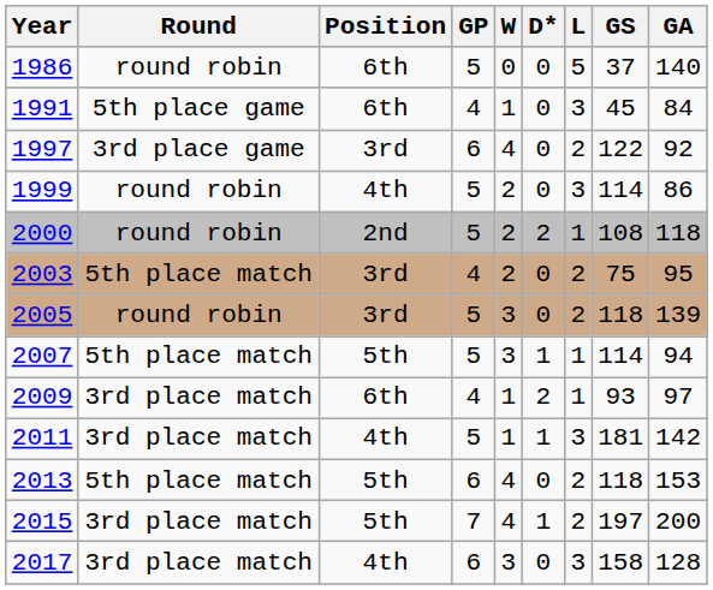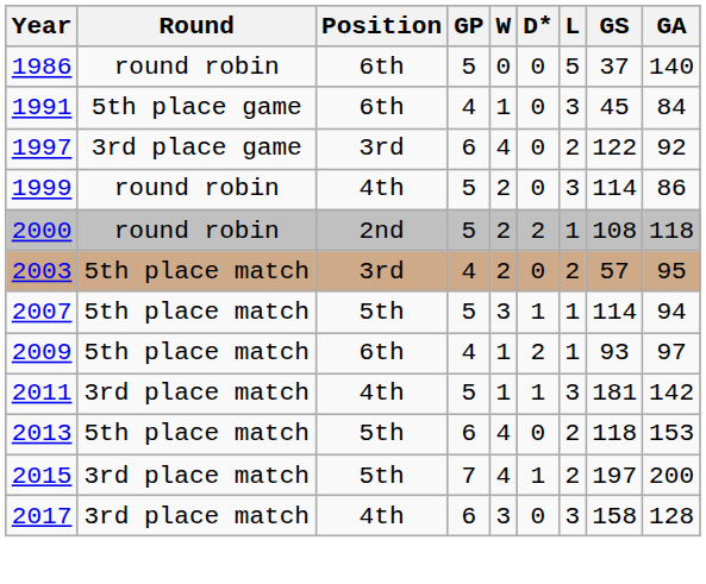2003 | GS: 75 -> 57
- row: 2005 | round robin | 3rd | 5 | 3 | 0 | 2 | 118 | 139
2009 | Round: 3rd place match -> 5th place match
